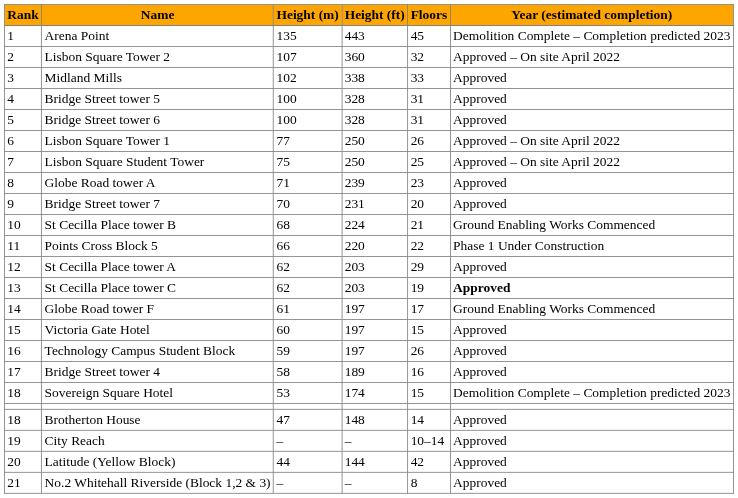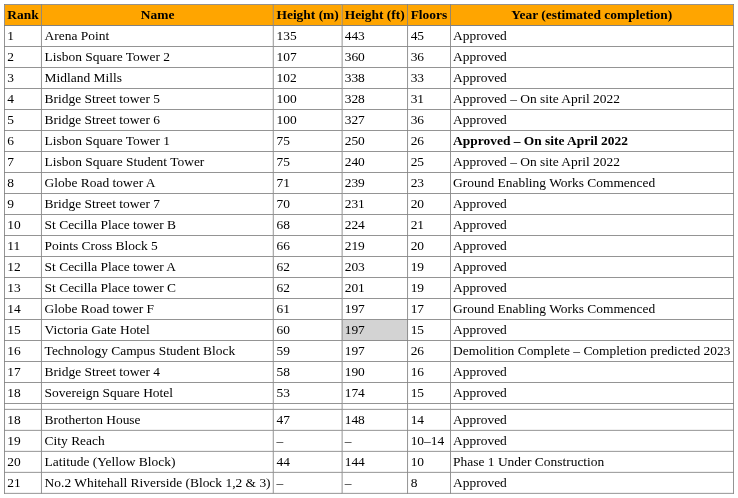Arena Point | Year (estimated completion): Demolition Complete – Completion predicted 2023 -> Approved
Lisbon Square Tower 2 | Floors: 32 -> 36
Lisbon Square Tower 2 | Year (estimated completion): Approved – On site April 2022 -> Approved
Bridge Street tower 5 | Year (estimated completion): Approved -> Approved – On site April 2022
Bridge Street tower 6 | Height (ft): 328 -> 327
Bridge Street tower 6 | Floors: 31 -> 36
Lisbon Square Tower 1 | Height (m): 77 -> 75
Lisbon Square Tower 1 | Year (estimated completion): normal -> bold
Lisbon Square Student Tower | Height (ft): 250 -> 240
Globe Road tower A | Year (estimated completion): Approved -> Ground Enabling Works Commenced
St Cecilla Place tower B | Year (estimated completion): Ground Enabling Works Commenced -> Approved
Points Cross Block 5 | Height (ft): 220 -> 219
Points Cross Block 5 | Floors: 22 -> 20
Points Cross Block 5 | Year (estimated completion): Phase 1 Under Construction -> Approved
St Cecilla Place tower A | Floors: 29 -> 19
St Cecilla Place tower C | Height (ft): 203 -> 201
St Cecilla Place tower C | Year (estimated completion): bold -> normal
Victoria Gate Hotel | Height (ft): no background -> lightgrey background
Technology Campus Student Block | Year (estimated completion): Approved -> Demolition Complete – Completion predicted 2023
Bridge Street tower 4 | Height (ft): 189 -> 190
Sovereign Square Hotel | Year (estimated completion): Demolition Complete – Completion predicted 2023 -> Approved
Latitude (Yellow Block) | Floors: 42 -> 10
Latitude (Yellow Block) | Year (estimated completion): Approved -> Phase 1 Under Construction
